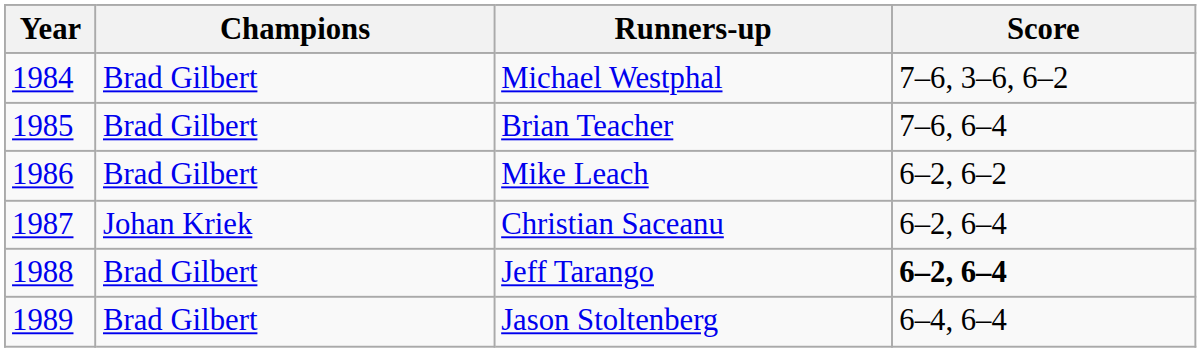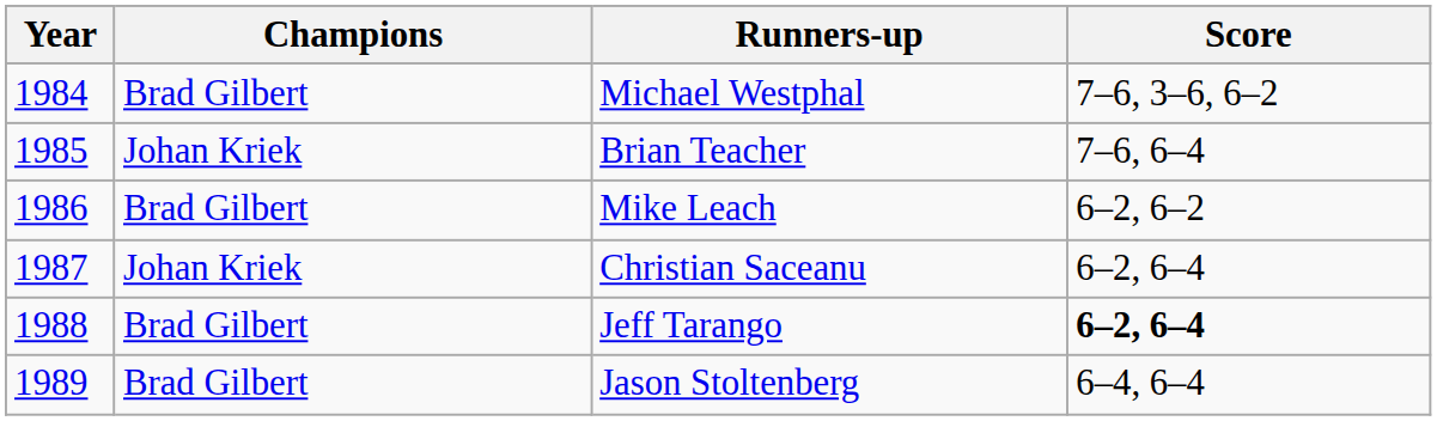Brian Teacher | Champions: Brad Gilbert -> Johan Kriek
